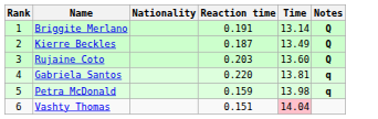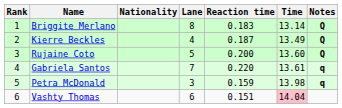+ column: Lane | 8 | 4 | 5 | 7 | 3 | 6
Briggite Merlano | Reaction time: 0.191 -> 0.183
Rujaine Coto | Reaction time: 0.203 -> 0.200
Gabriela Santos | Time: 13.81 -> 13.61
